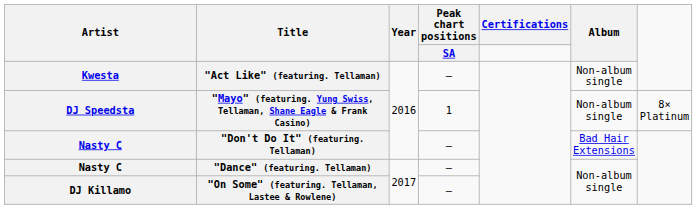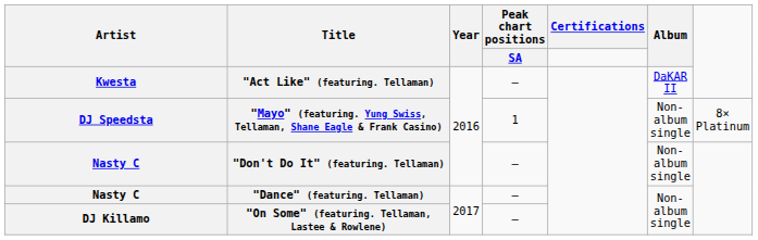"Act Like" (featuring. Tellaman) | Album: Non-album single -> DaKAR II
"Don't Do It" (featuring. Tellaman) | Album: Bad Hair Extensions -> Non-album single
